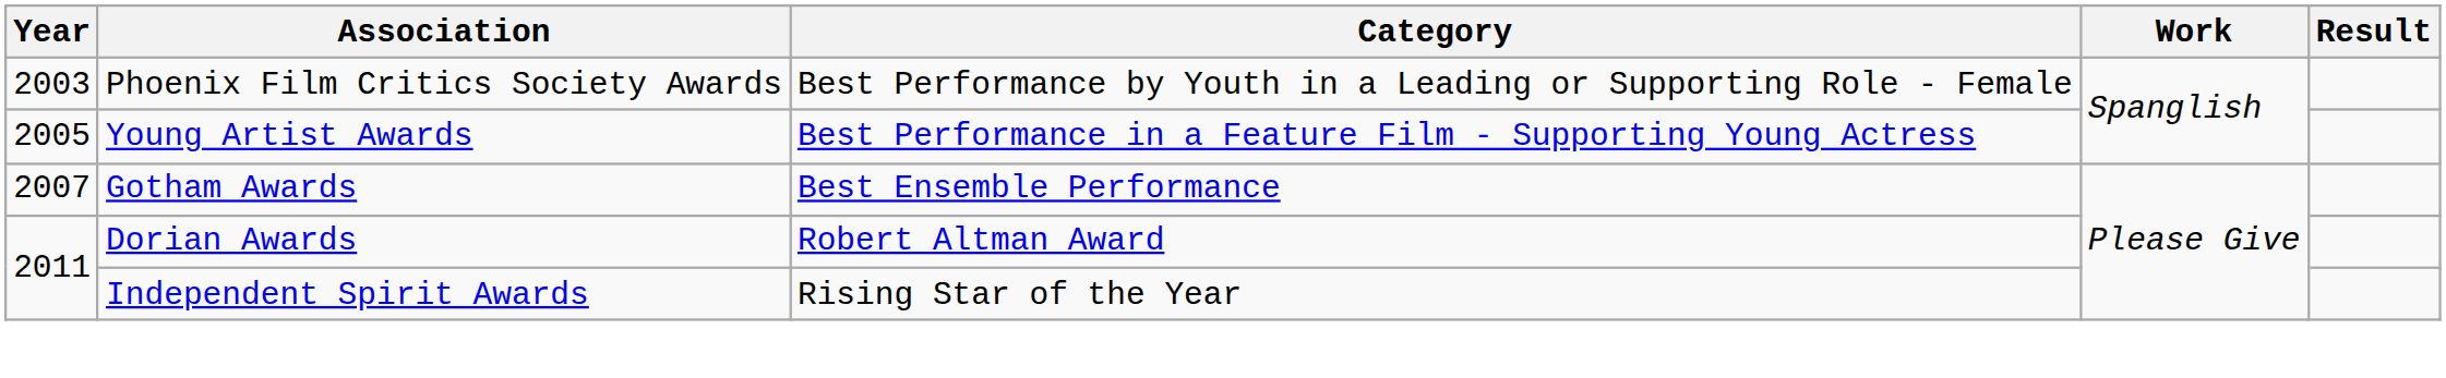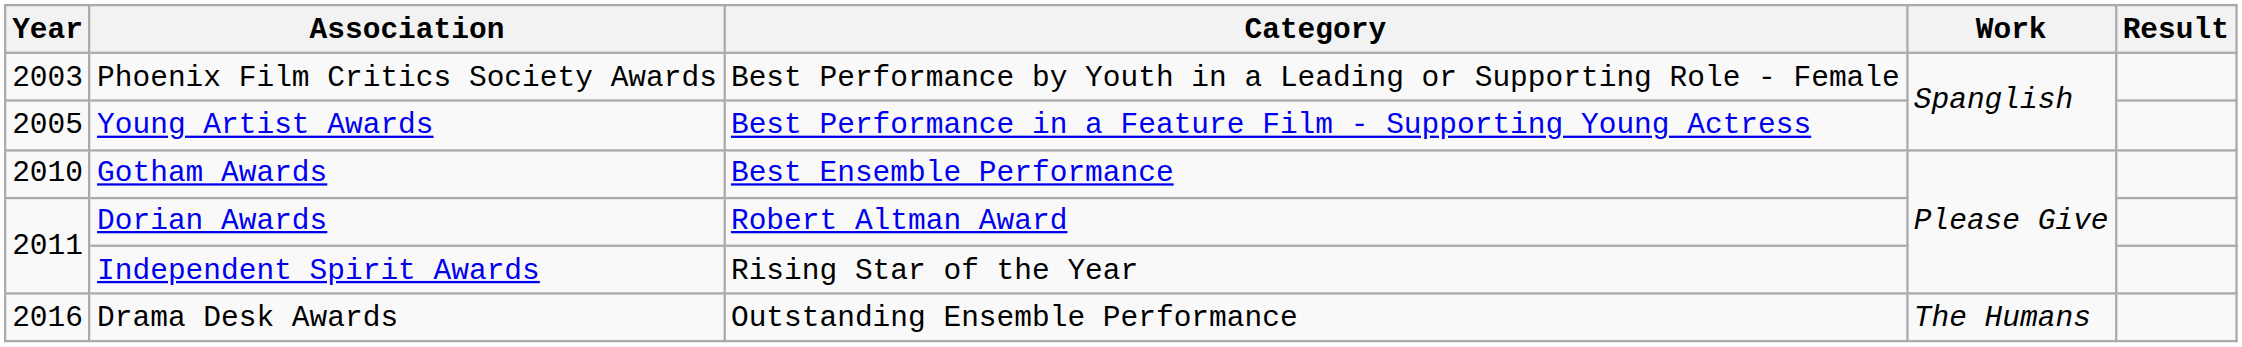Gotham Awards | Year: 2007 -> 2010
+ row: 2016 | Drama Desk Awards | Outstanding Ensemble Performance | The Humans
